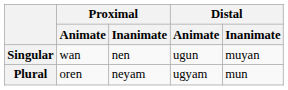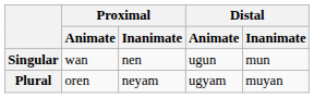Singular | Distal / Inanimate: muyan -> mun
Plural | Distal / Inanimate: mun -> muyan
